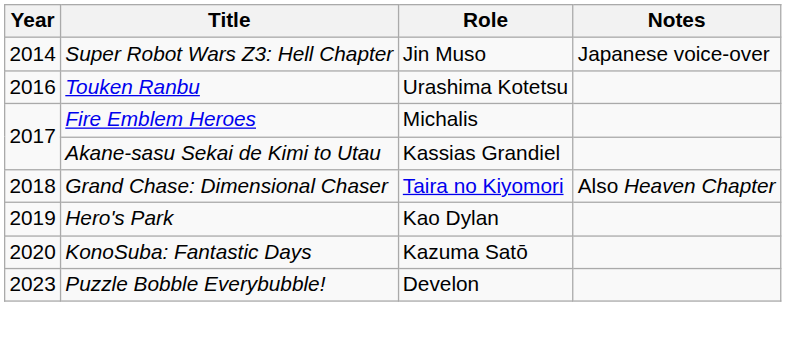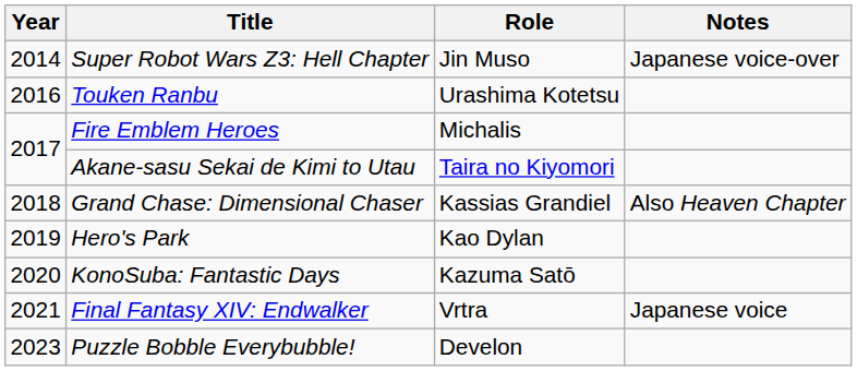Akane-sasu Sekai de Kimi to Utau | Role: Kassias Grandiel -> Taira no Kiyomori
Grand Chase: Dimensional Chaser | Role: Taira no Kiyomori -> Kassias Grandiel
+ row: 2021 | Final Fantasy XIV: Endwalker | Vrtra | Japanese voice
